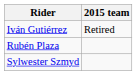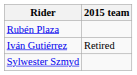rows swapped: Iván Gutiérrez <-> Rubén Plaza
